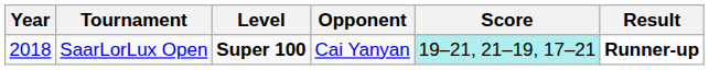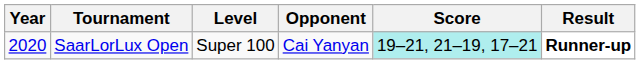SaarLorLux Open | Year: 2018 -> 2020
SaarLorLux Open | Level: bold -> normal
